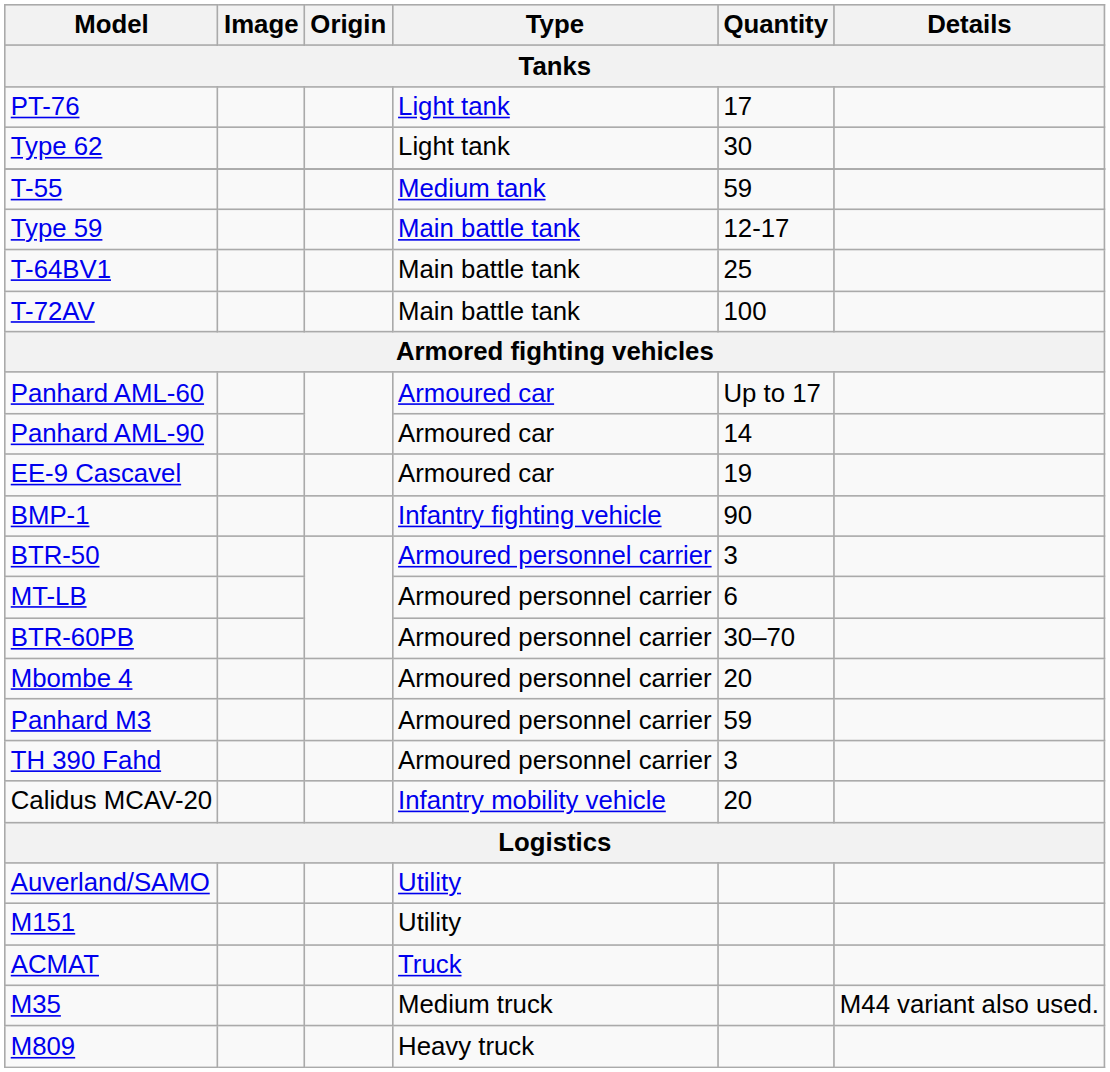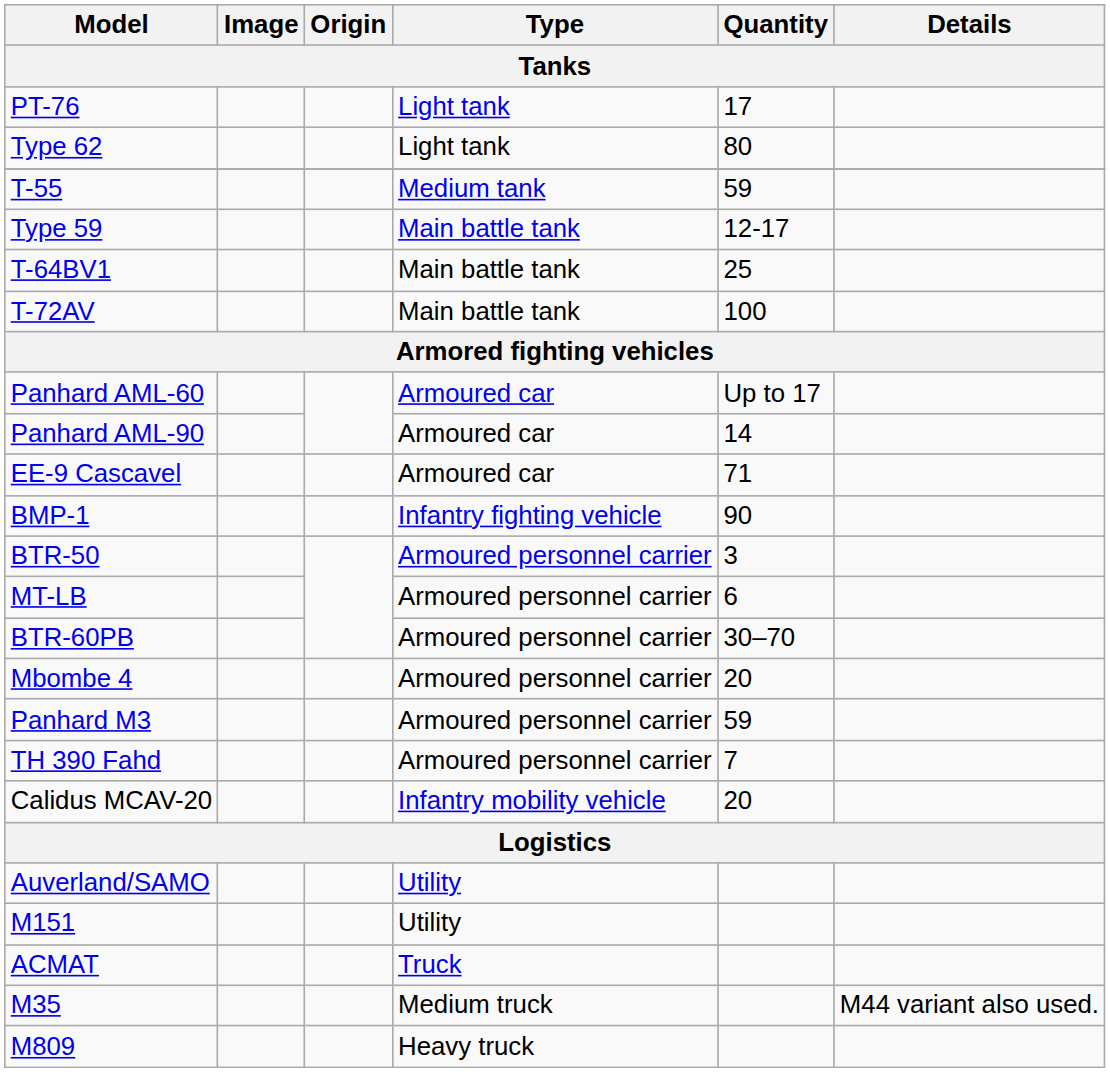Type 62 | Quantity: 30 -> 80
EE-9 Cascavel | Quantity: 19 -> 71
TH 390 Fahd | Quantity: 3 -> 7
